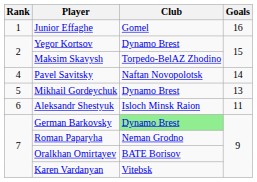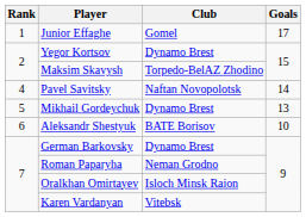Junior Effaghe | Goals: 16 -> 17
Aleksandr Shestyuk | Club: Isloch Minsk Raion -> BATE Borisov
Aleksandr Shestyuk | Goals: 11 -> 10
German Barkovsky | Club: lightgreen background -> no background
Oralkhan Omirtayev | Club: BATE Borisov -> Isloch Minsk Raion
